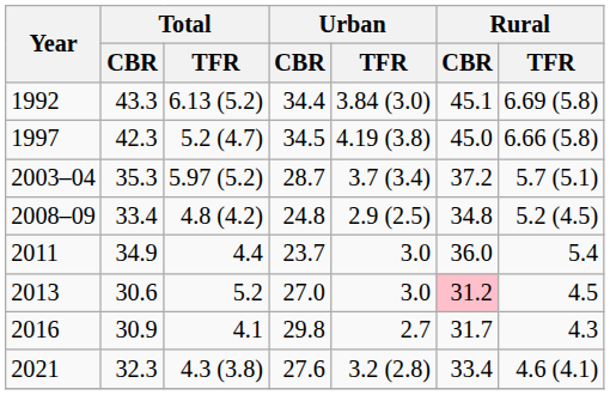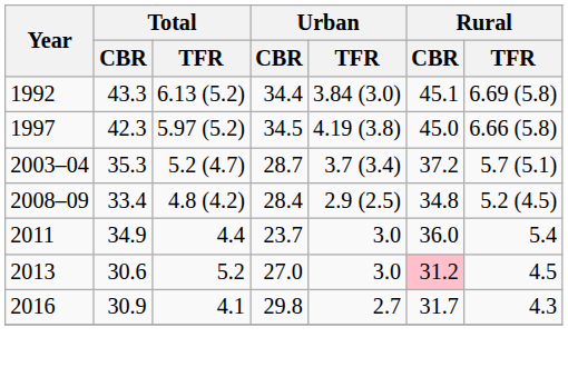1997 | Total / TFR: 5.2 (4.7) -> 5.97 (5.2)
2003–04 | Total / TFR: 5.97 (5.2) -> 5.2 (4.7)
2008–09 | Urban / CBR: 24.8 -> 28.4
- row: 2021 | 32.3 | 4.3 (3.8) | 27.6 | 3.2 (2.8) | 33.4 | 4.6 (4.1)
